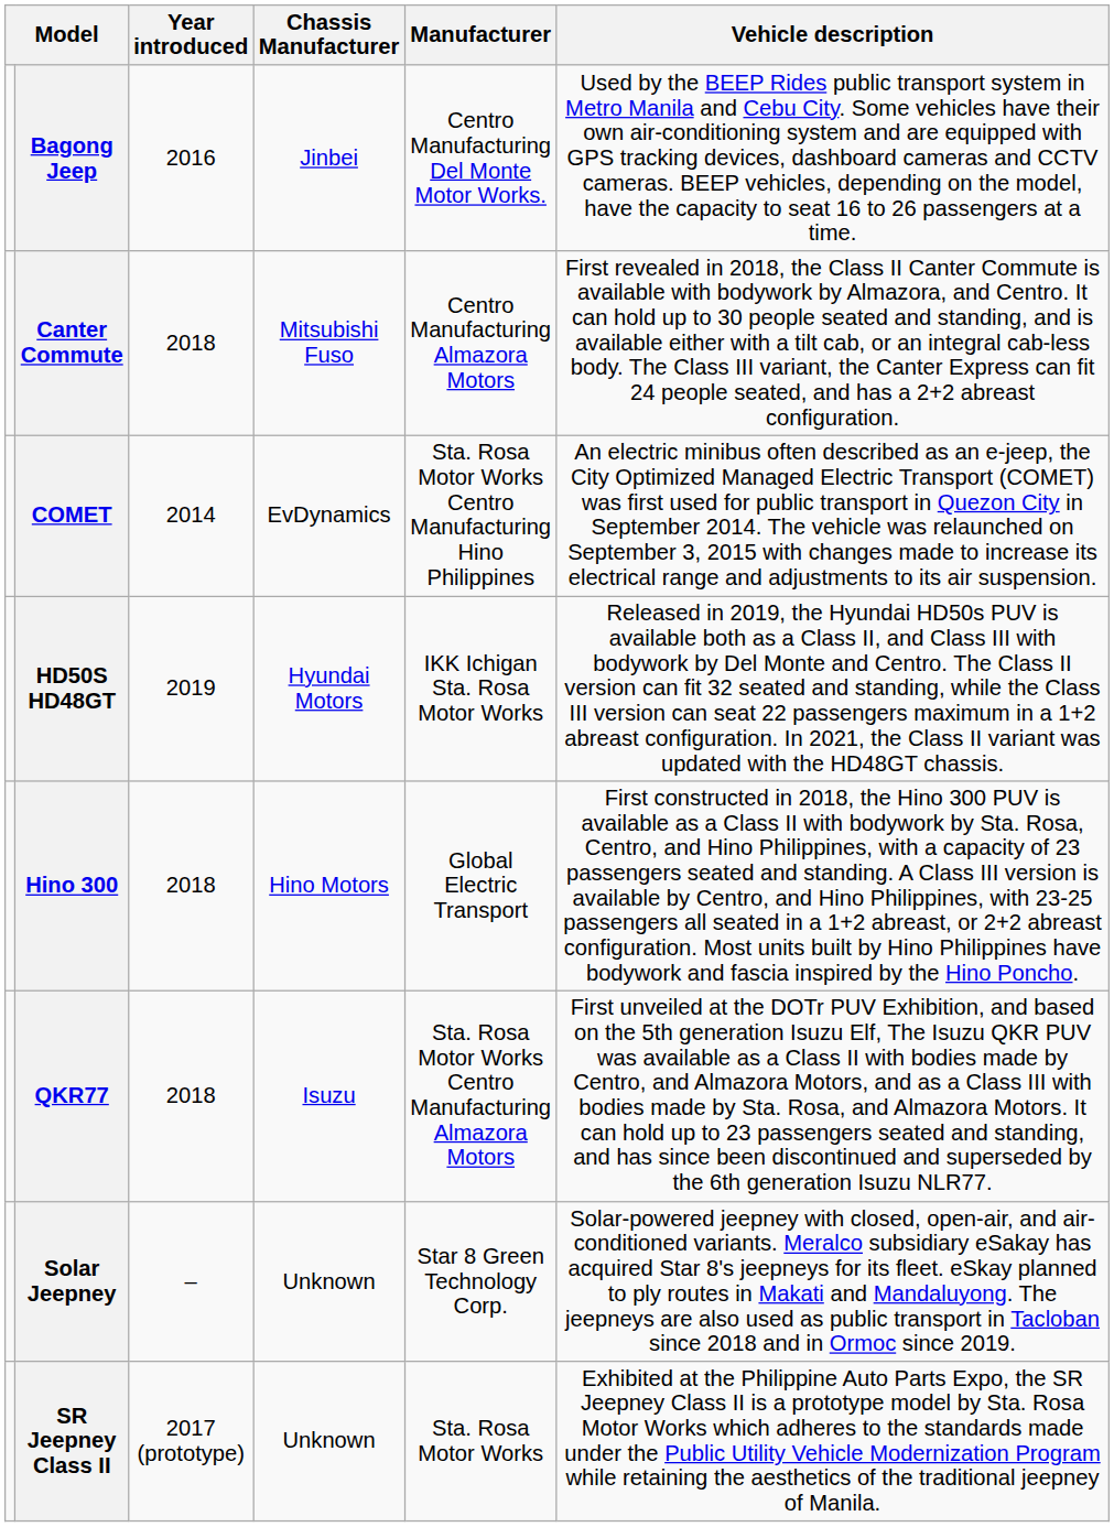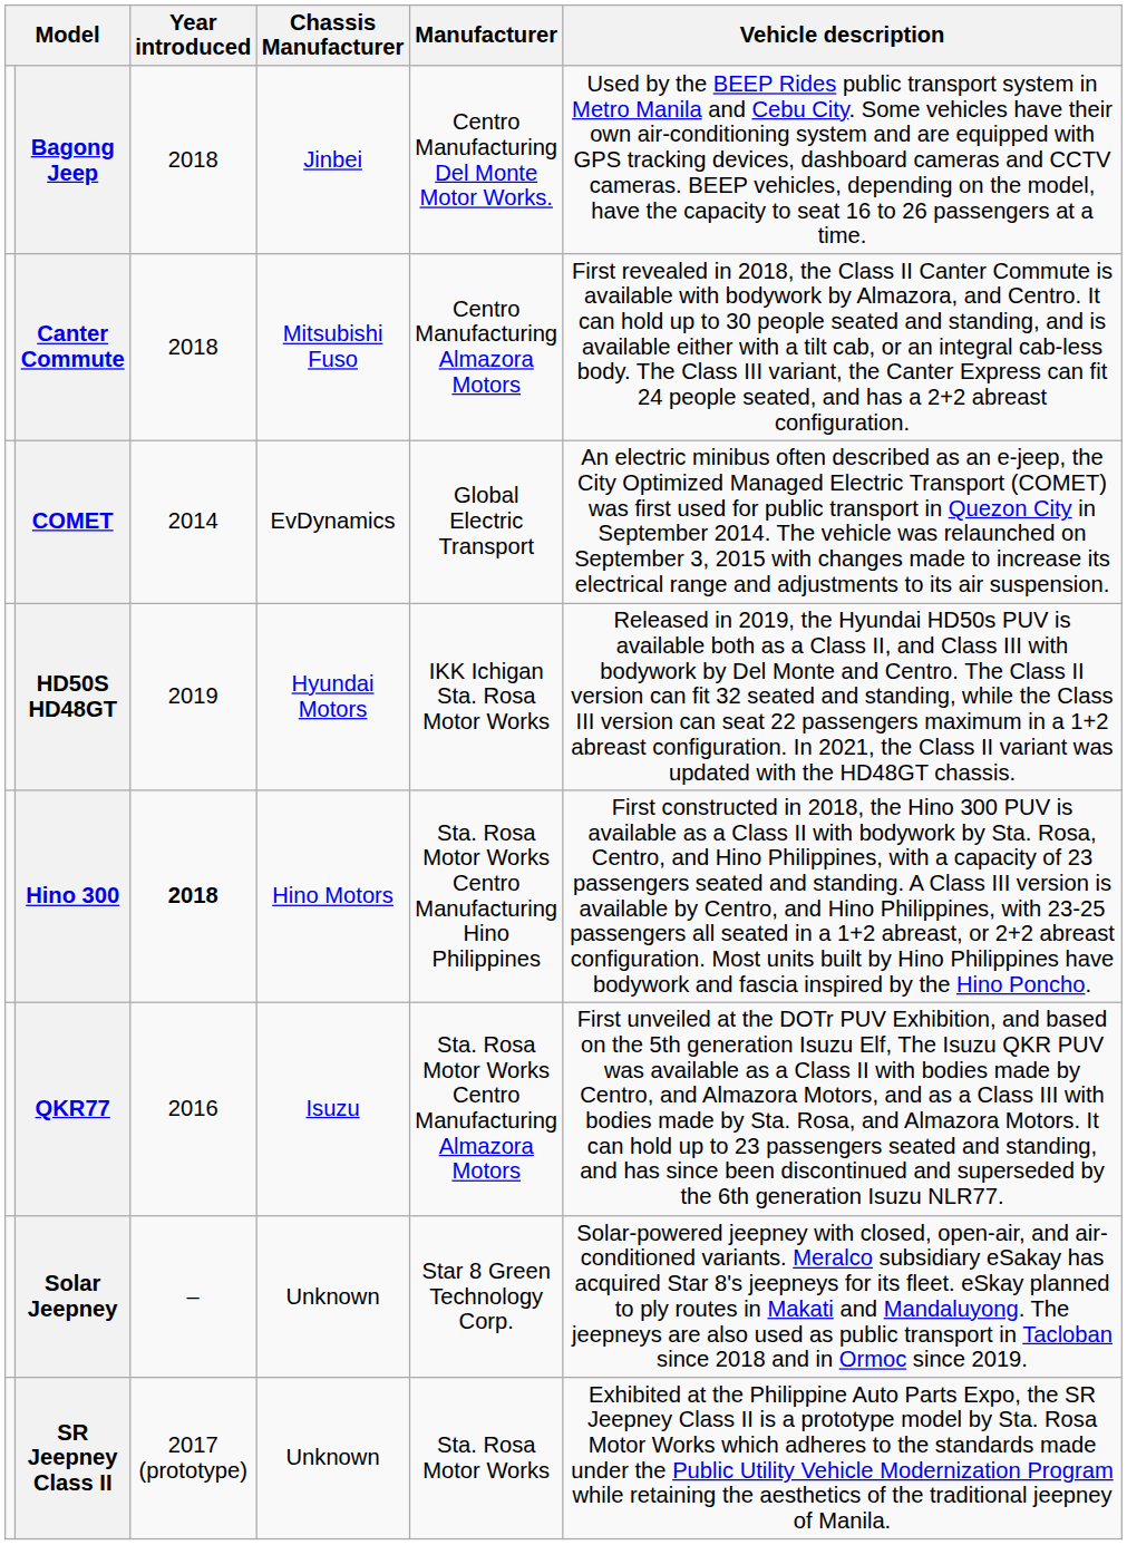Bagong Jeep | Year introduced: 2016 -> 2018
COMET | Manufacturer: Sta. Rosa Motor Works Centro Manufacturing Hino Philippines -> Global Electric Transport
Hino 300 | Year introduced: normal -> bold
Hino 300 | Manufacturer: Global Electric Transport -> Sta. Rosa Motor Works Centro Manufacturing Hino Philippines
QKR77 | Year introduced: 2018 -> 2016
